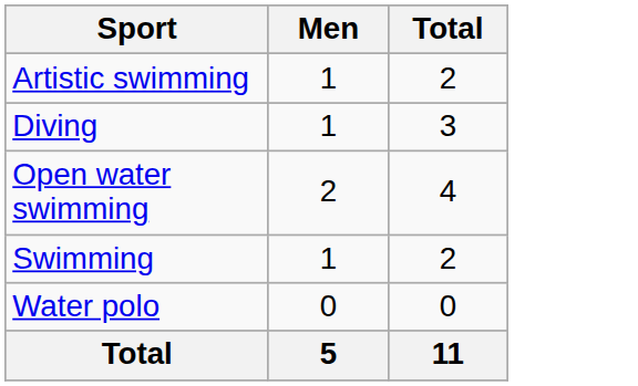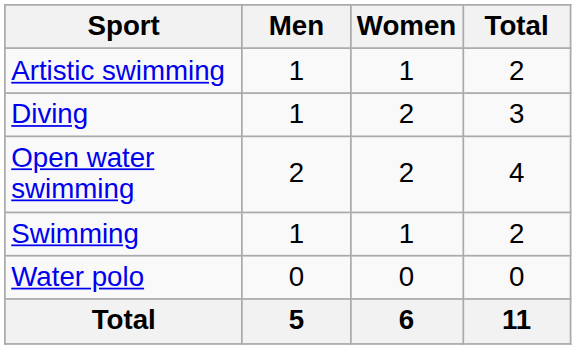+ column: Women | 1 | 2 | 2 | 1 | 0 | 6
